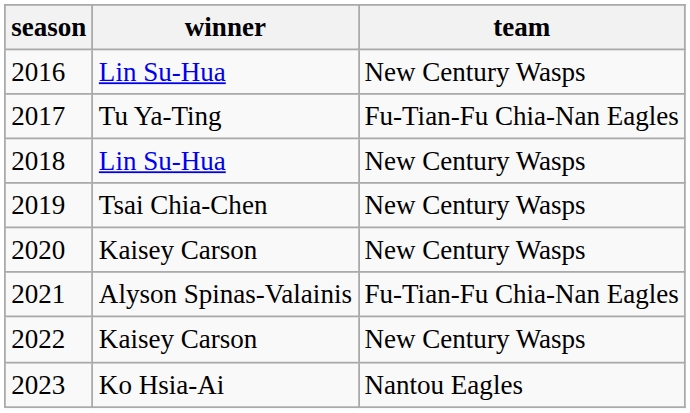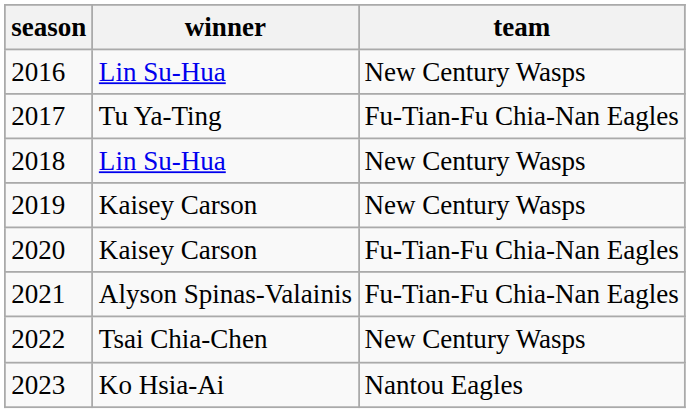2019 | winner: Tsai Chia-Chen -> Kaisey Carson
2020 | team: New Century Wasps -> Fu-Tian-Fu Chia-Nan Eagles
2022 | winner: Kaisey Carson -> Tsai Chia-Chen
